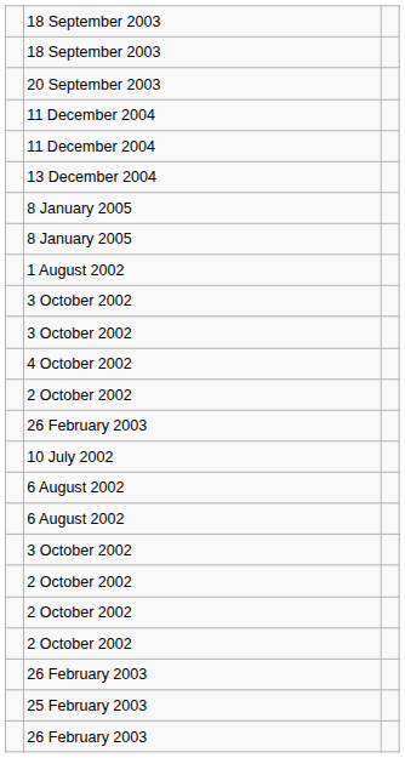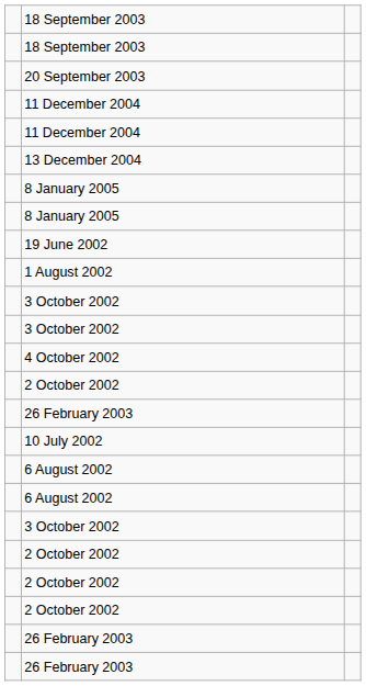+ row: 19 June 2002
- row: 25 February 2003
